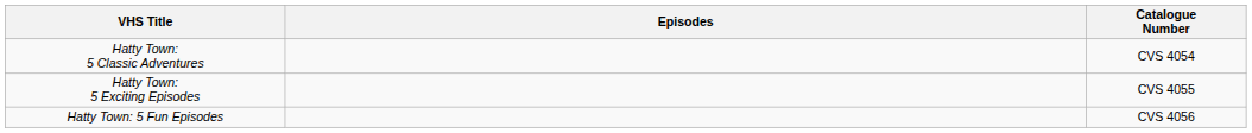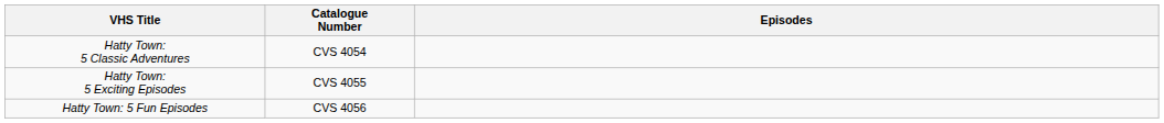columns swapped: Catalogue Number <-> Episodes
